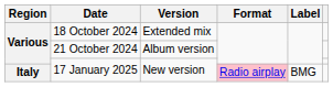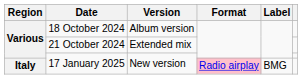18 October 2024 | Version: Extended mix -> Album version
21 October 2024 | Version: Album version -> Extended mix
